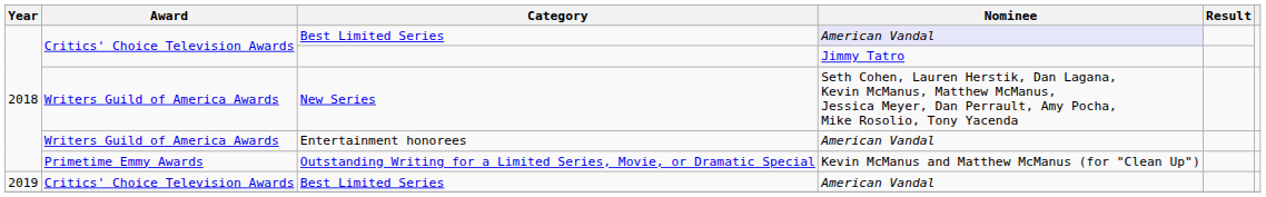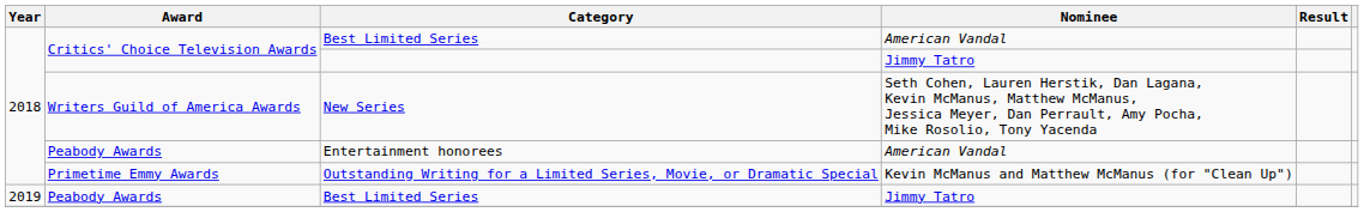2018 / Best Limited Series | Nominee: lavender background -> no background
Entertainment honorees | Award: Writers Guild of America Awards -> Peabody Awards
2019 / Best Limited Series | Award: Critics' Choice Television Awards -> Peabody Awards
2019 / Best Limited Series | Nominee: American Vandal -> Jimmy Tatro
